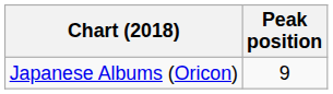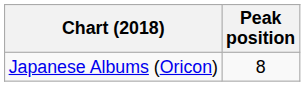Japanese Albums (Oricon) | Peak position: 9 -> 8
